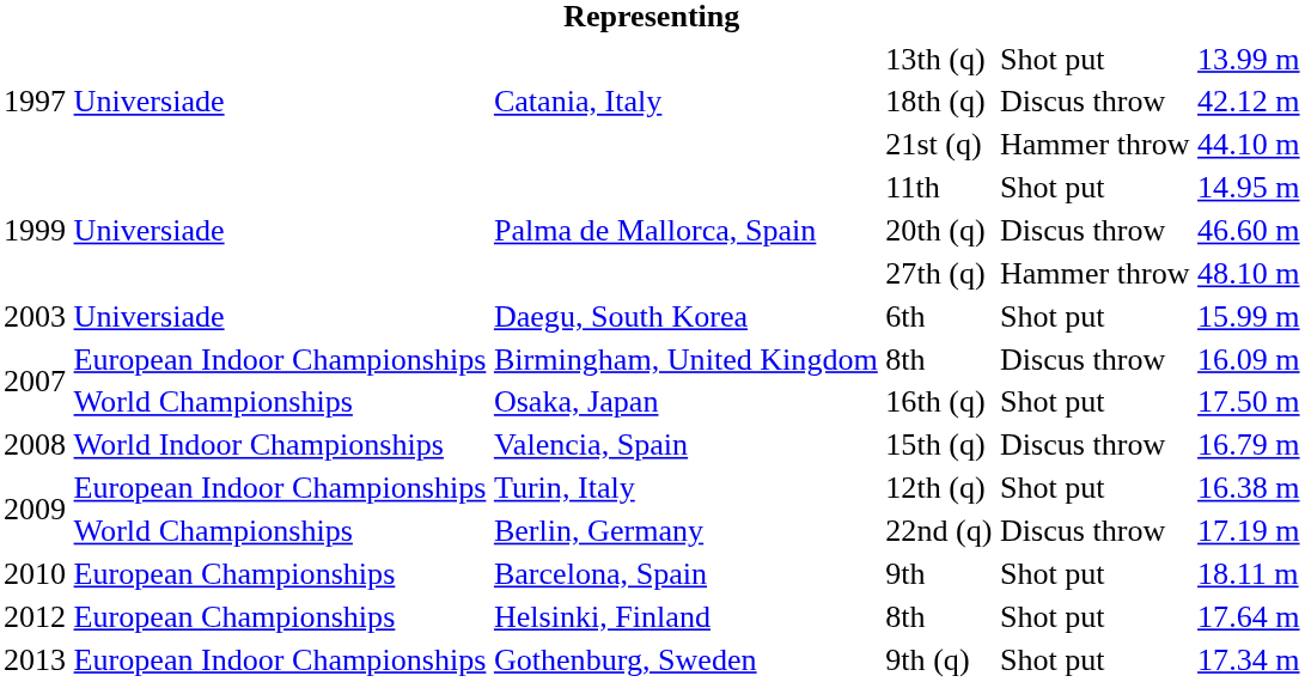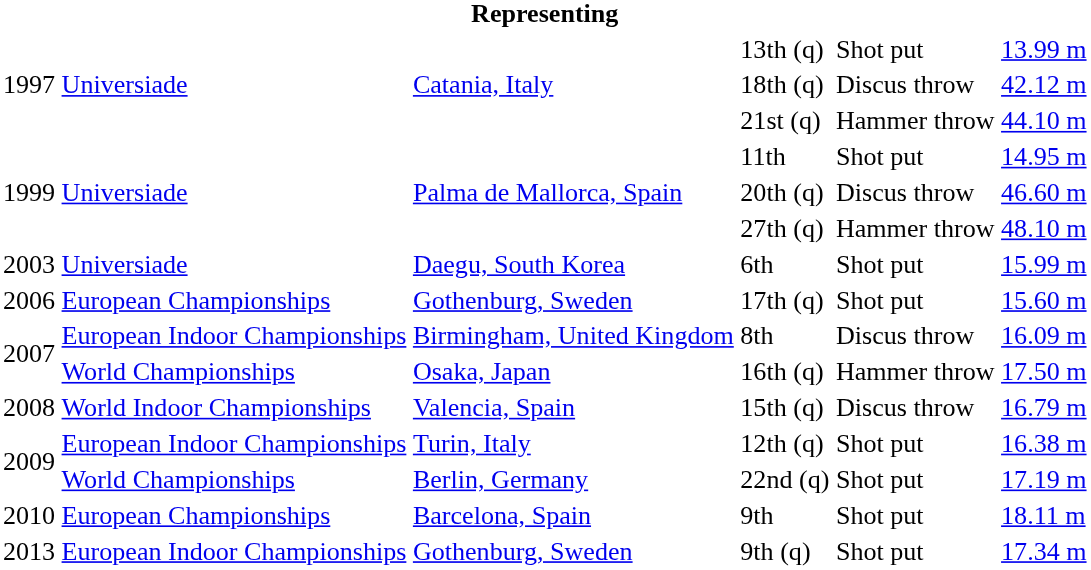+ row: 2006 | European Championships | Gothenburg, Sweden | 17th (q) | Shot put | 15.60 m
16th (q) | column 5: Shot put -> Hammer throw
22nd (q) | column 5: Discus throw -> Shot put
- row: 2012 | European Championships | Helsinki, Finland | 8th | Shot put | 17.64 m
